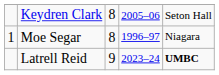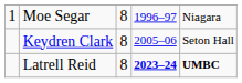rows swapped: Moe Segar <-> Keydren Clark
Latrell Reid | column 3: 9 -> 8
Latrell Reid | column 4: normal -> bold
